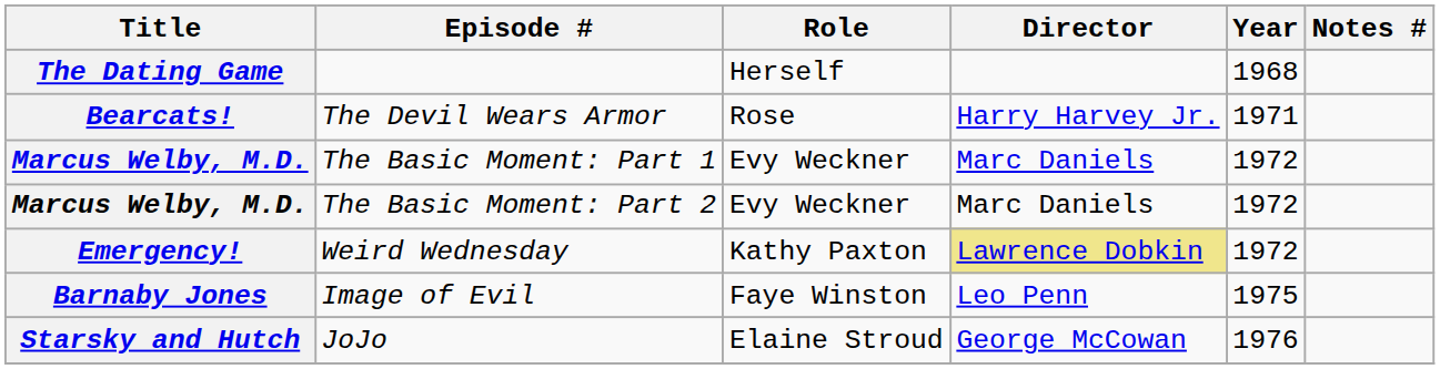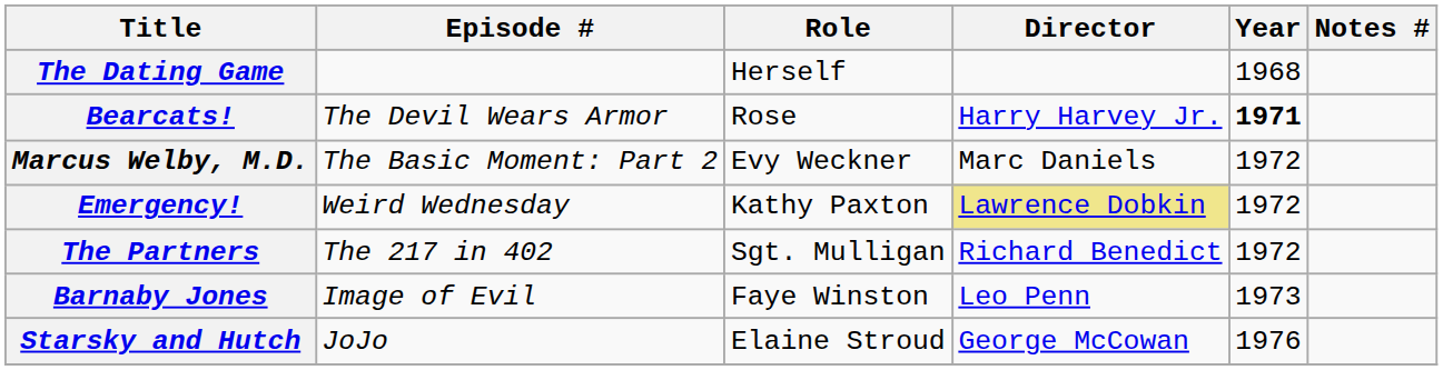The Devil Wears Armor | Year: normal -> bold
- row: Marcus Welby, M.D. | The Basic Moment: Part 1 | Evy Weckner | Marc Daniels | 1972
+ row: The Partners | The 217 in 402 | Sgt. Mulligan | Richard Benedict | 1972
Image of Evil | Year: 1975 -> 1973
